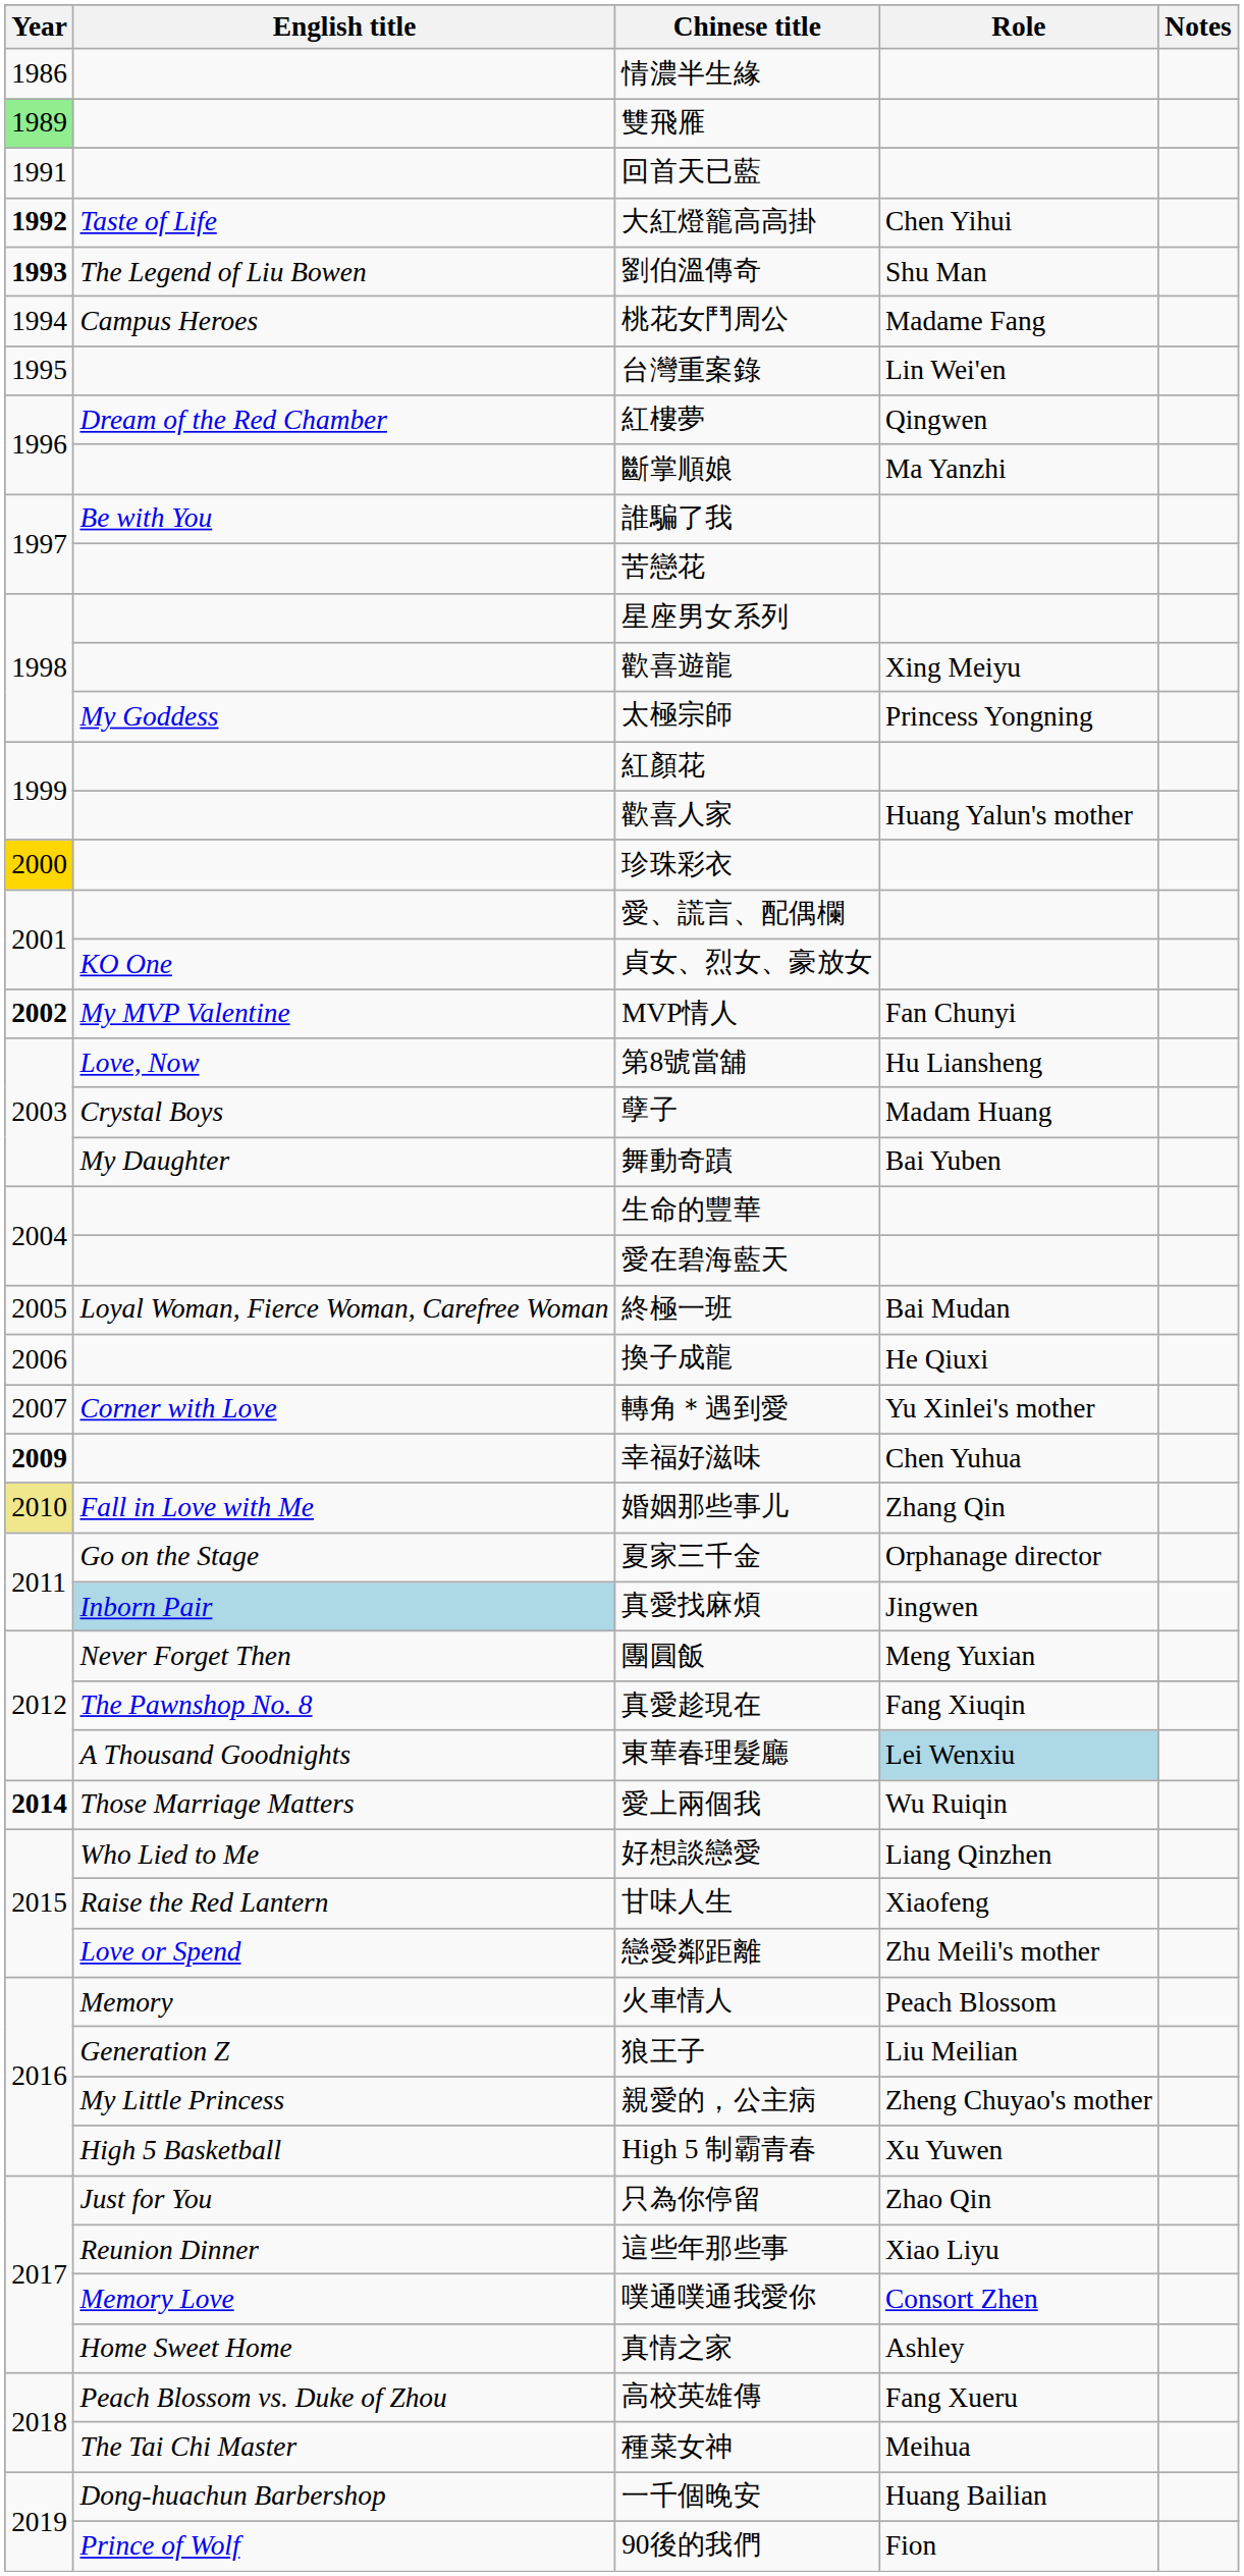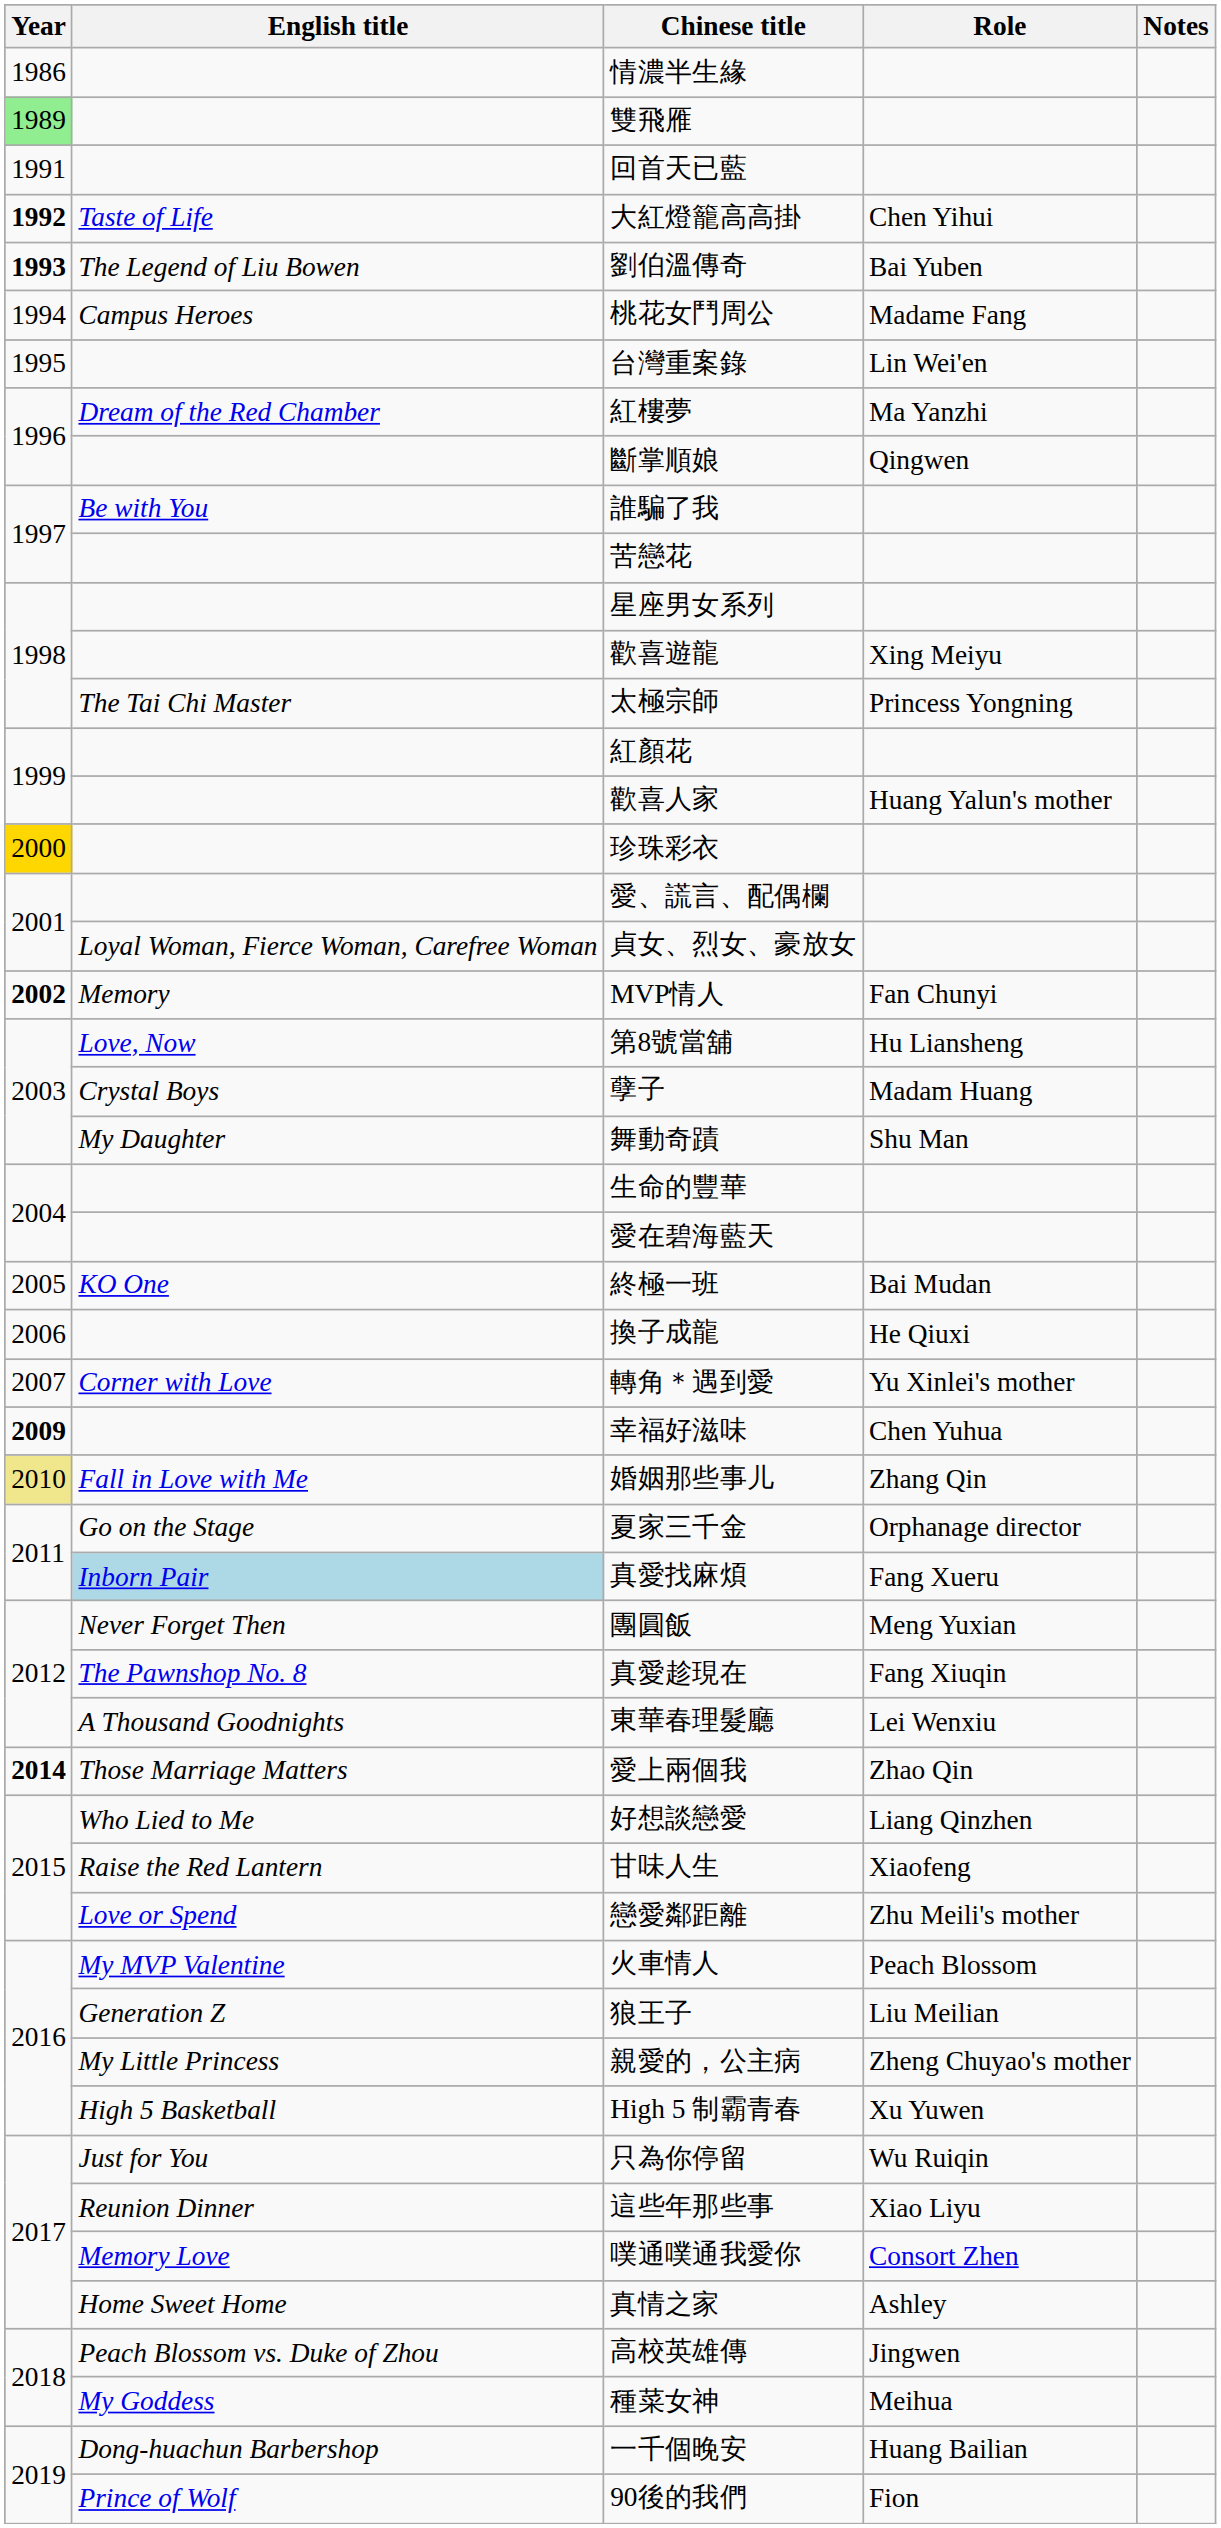劉伯溫傳奇 | Role: Shu Man -> Bai Yuben
紅樓夢 | Role: Qingwen -> Ma Yanzhi
斷掌順娘 | Role: Ma Yanzhi -> Qingwen
太極宗師 | English title: My Goddess -> The Tai Chi Master
貞女、烈女、豪放女 | English title: KO One -> Loyal Woman, Fierce Woman, Carefree Woman
MVP情人 | English title: My MVP Valentine -> Memory
舞動奇蹟 | Role: Bai Yuben -> Shu Man
終極一班 | English title: Loyal Woman, Fierce Woman, Carefree Woman -> KO One
真愛找麻煩 | Role: Jingwen -> Fang Xueru
東華春理髮廳 | Role: lightblue background -> no background
愛上兩個我 | Role: Wu Ruiqin -> Zhao Qin
火車情人 | English title: Memory -> My MVP Valentine
只為你停留 | Role: Zhao Qin -> Wu Ruiqin
高校英雄傳 | Role: Fang Xueru -> Jingwen
種菜女神 | English title: The Tai Chi Master -> My Goddess
